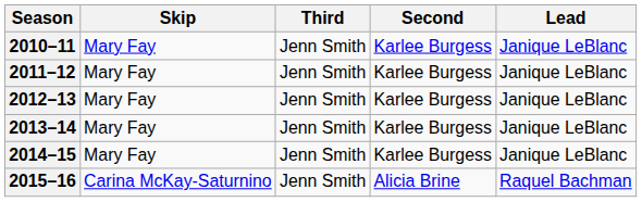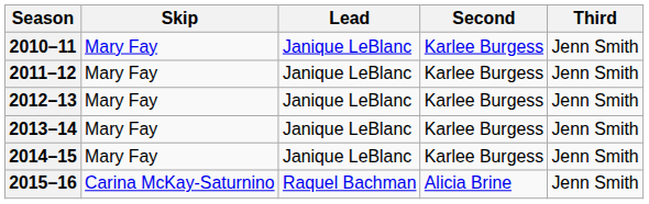columns swapped: Third <-> Lead
